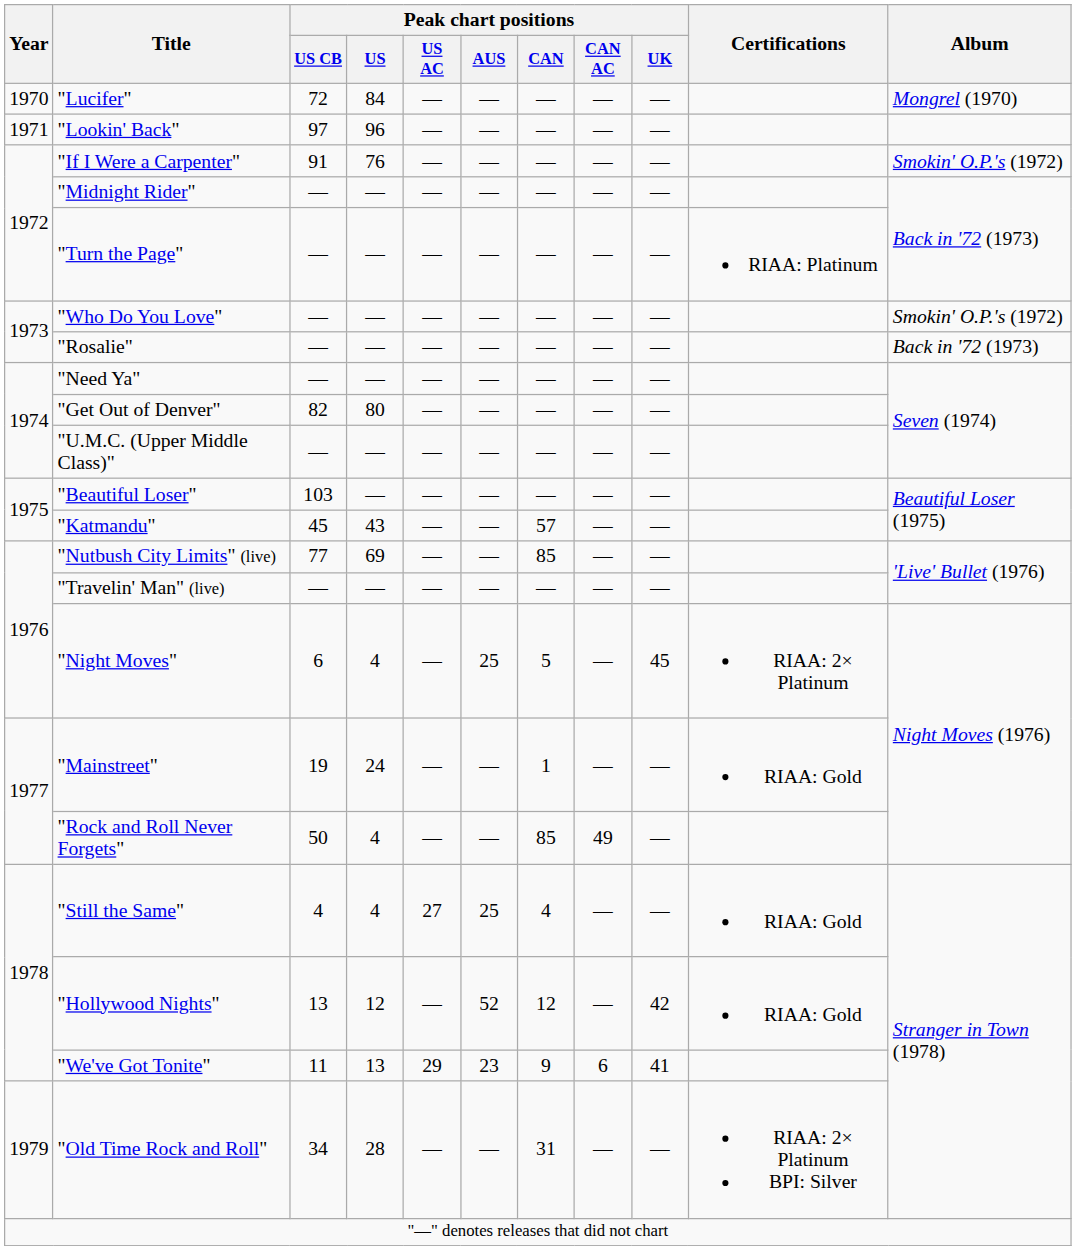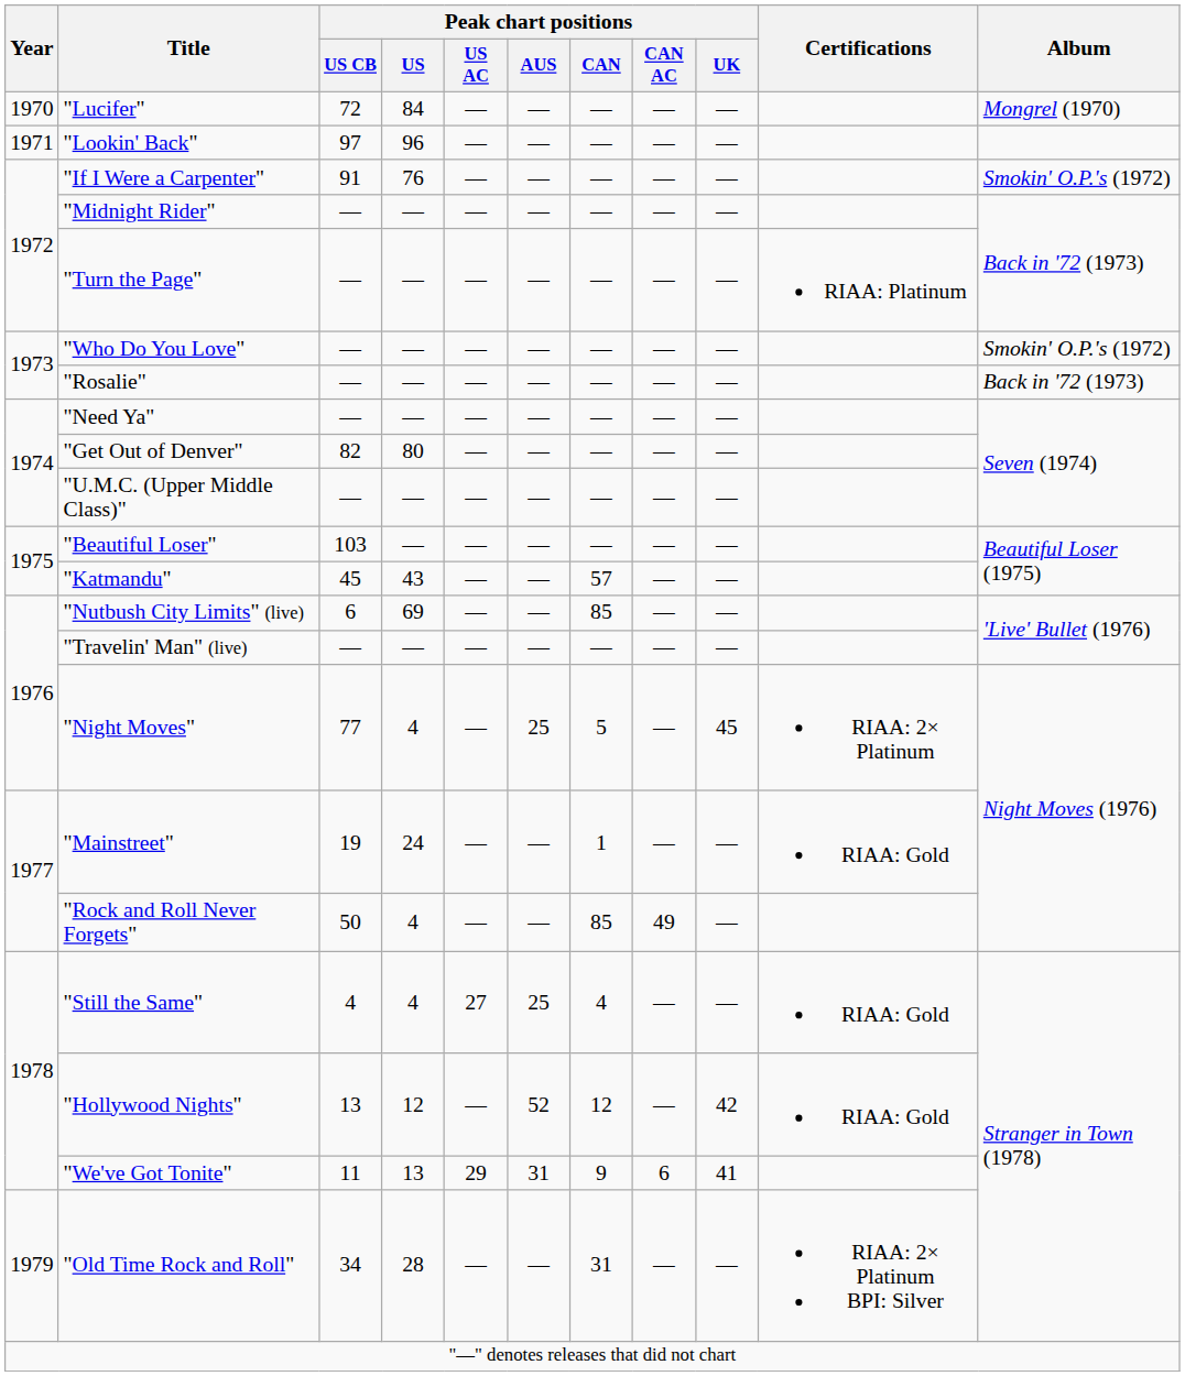"Nutbush City Limits" (live) | Peak chart positions / US CB: 77 -> 6
"Night Moves" | Peak chart positions / US CB: 6 -> 77
"We've Got Tonite" | Peak chart positions / AUS: 23 -> 31
